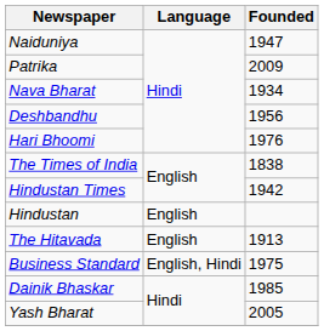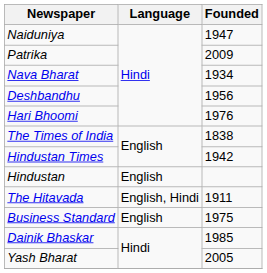The Hitavada | Language: English -> English, Hindi
The Hitavada | Founded: 1913 -> 1911
Business Standard | Language: English, Hindi -> English
